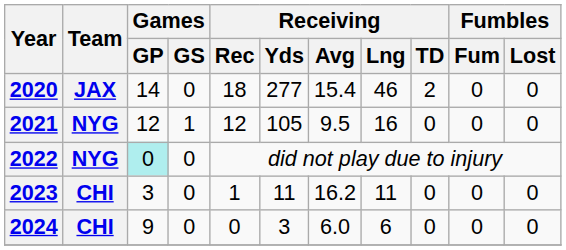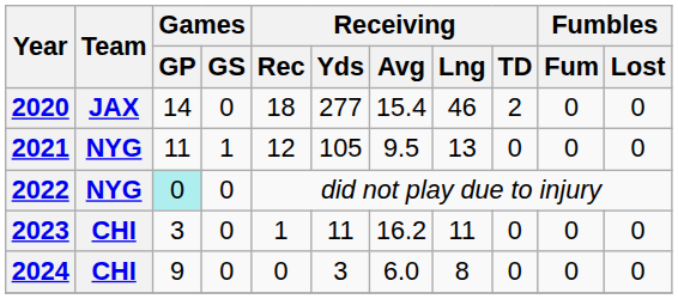2021 | Games / GP: 12 -> 11
2021 | Receiving / Lng: 16 -> 13
2024 | Receiving / Lng: 6 -> 8
